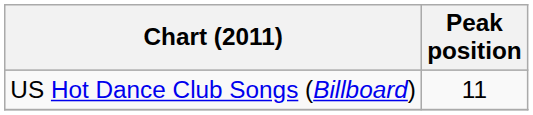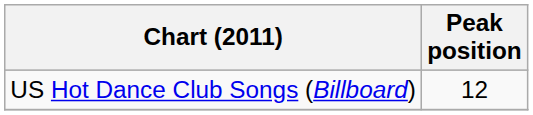US Hot Dance Club Songs (Billboard) | Peak position: 11 -> 12
